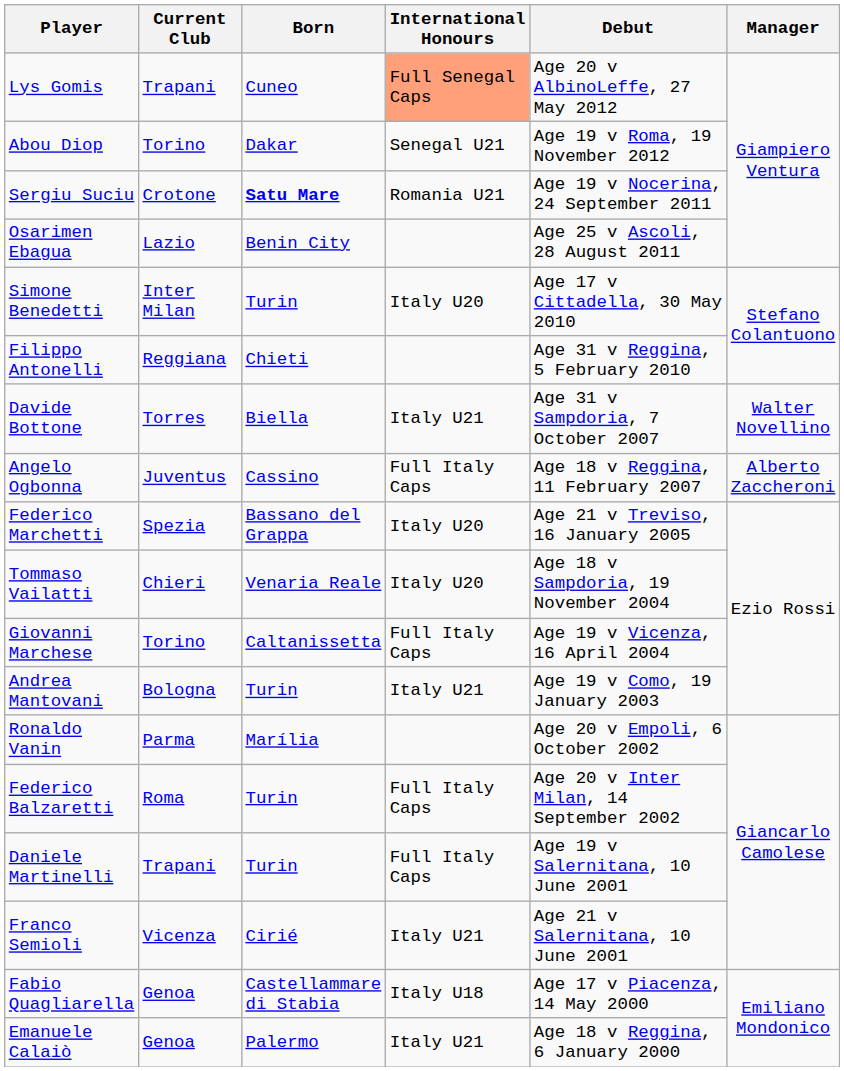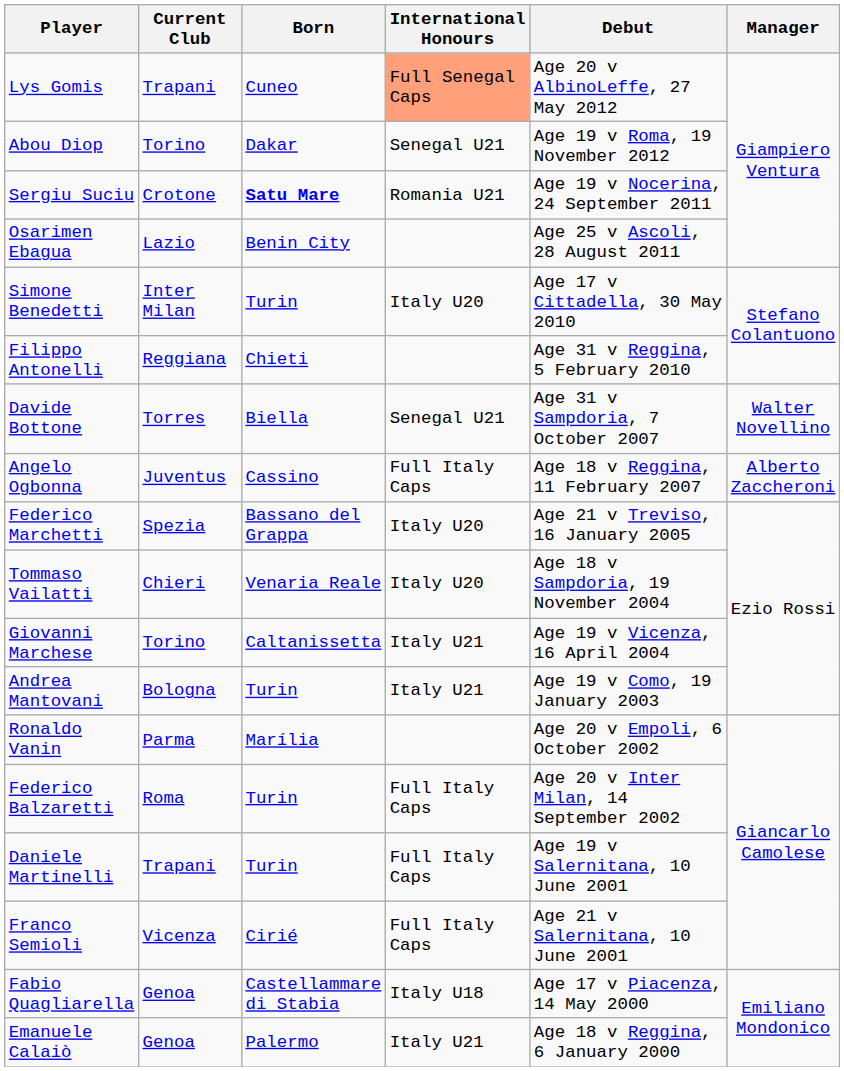Davide Bottone | International Honours: Italy U21 -> Senegal U21
Giovanni Marchese | International Honours: Full Italy Caps -> Italy U21
Franco Semioli | International Honours: Italy U21 -> Full Italy Caps
